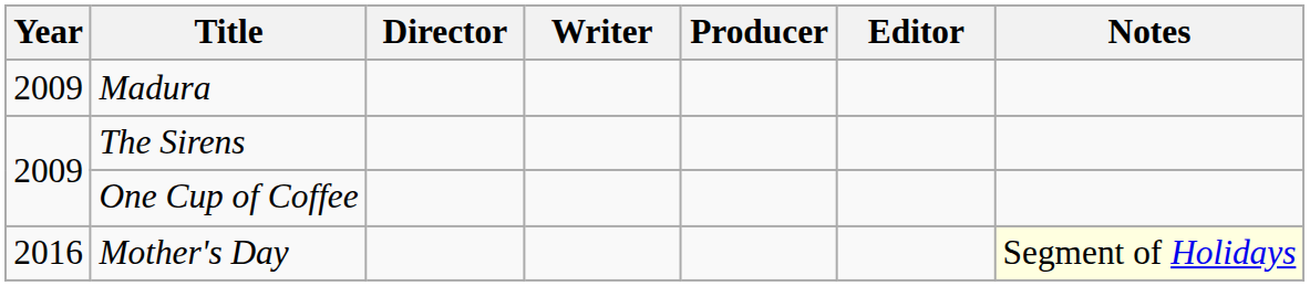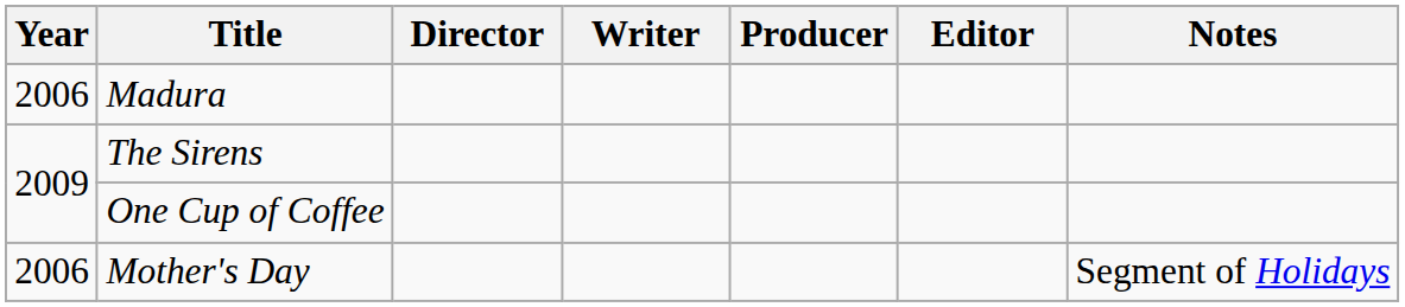Madura | Year: 2009 -> 2006
Mother's Day | Year: 2016 -> 2006
Mother's Day | Notes: lightyellow background -> no background
